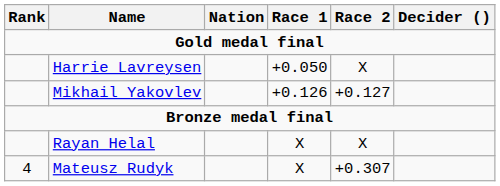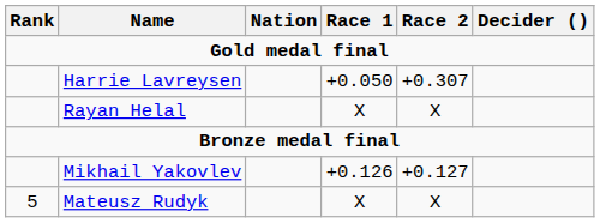Harrie Lavreysen | Race 2: X -> +0.307
rows swapped: Mikhail Yakovlev <-> Rayan Helal
Mateusz Rudyk | Rank: 4 -> 5
Mateusz Rudyk | Race 2: +0.307 -> X
